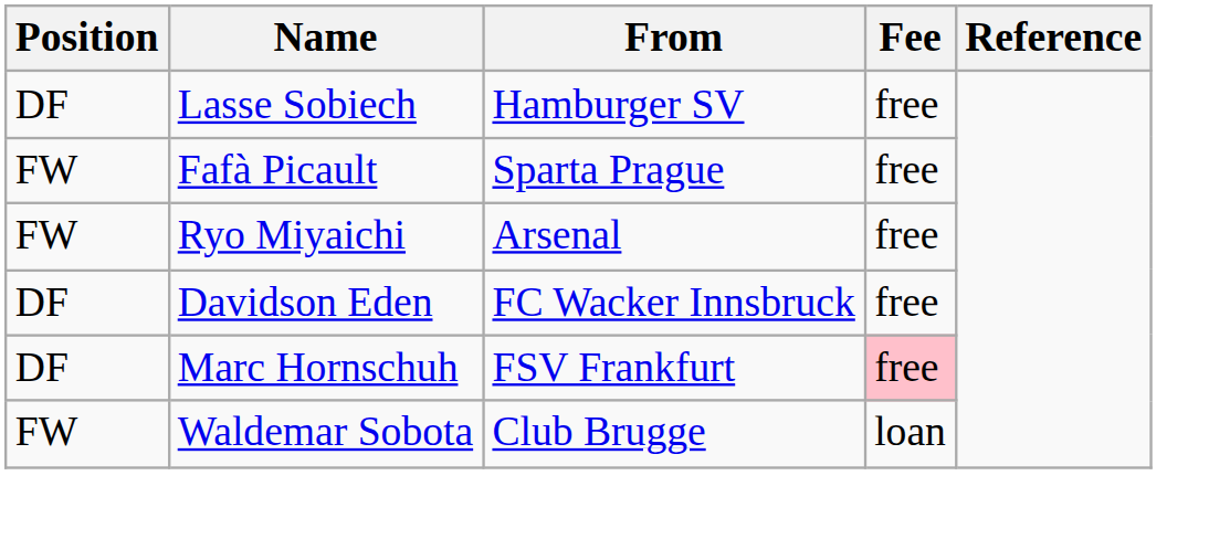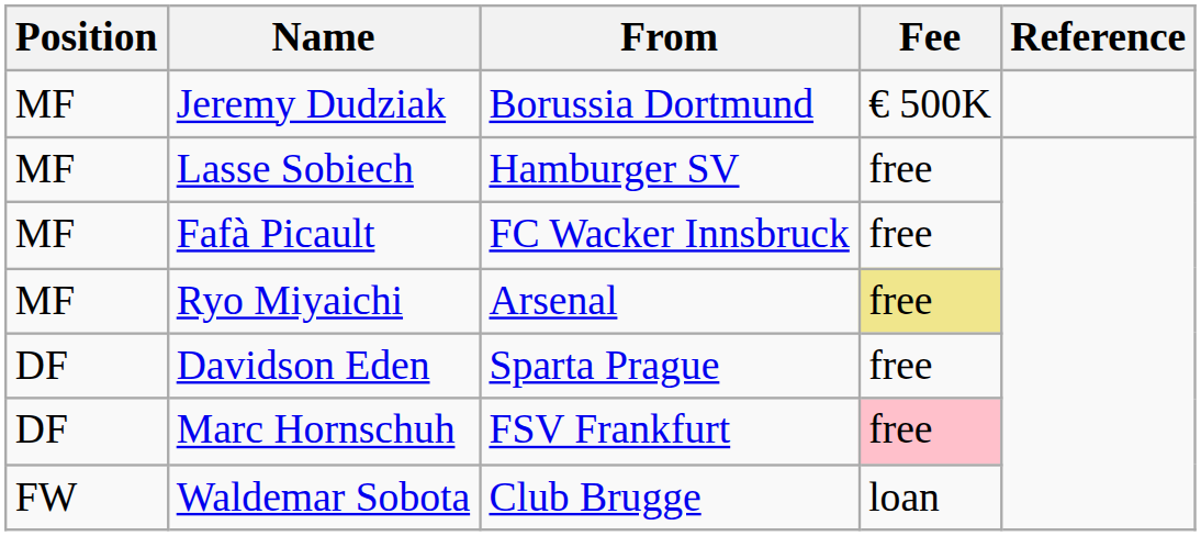+ row: MF | Jeremy Dudziak | Borussia Dortmund | € 500K
Lasse Sobiech | Position: DF -> MF
Fafà Picault | Position: FW -> MF
Fafà Picault | From: Sparta Prague -> FC Wacker Innsbruck
Ryo Miyaichi | Position: FW -> MF
Ryo Miyaichi | Fee: no background -> khaki background
Davidson Eden | From: FC Wacker Innsbruck -> Sparta Prague
